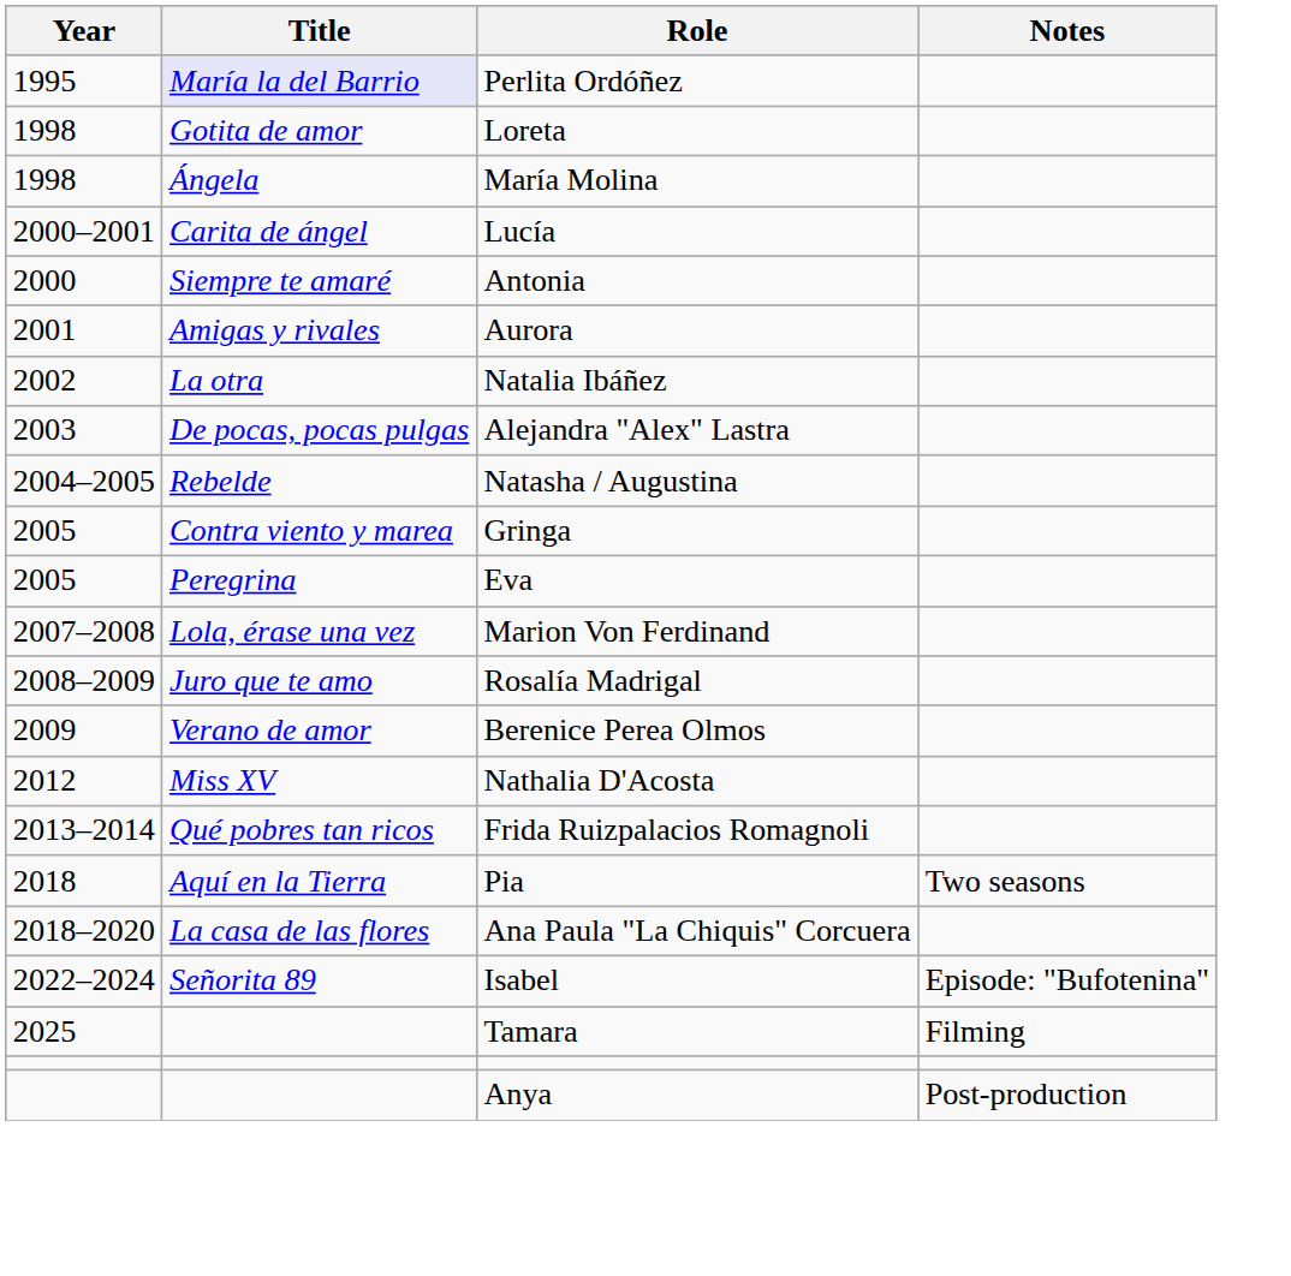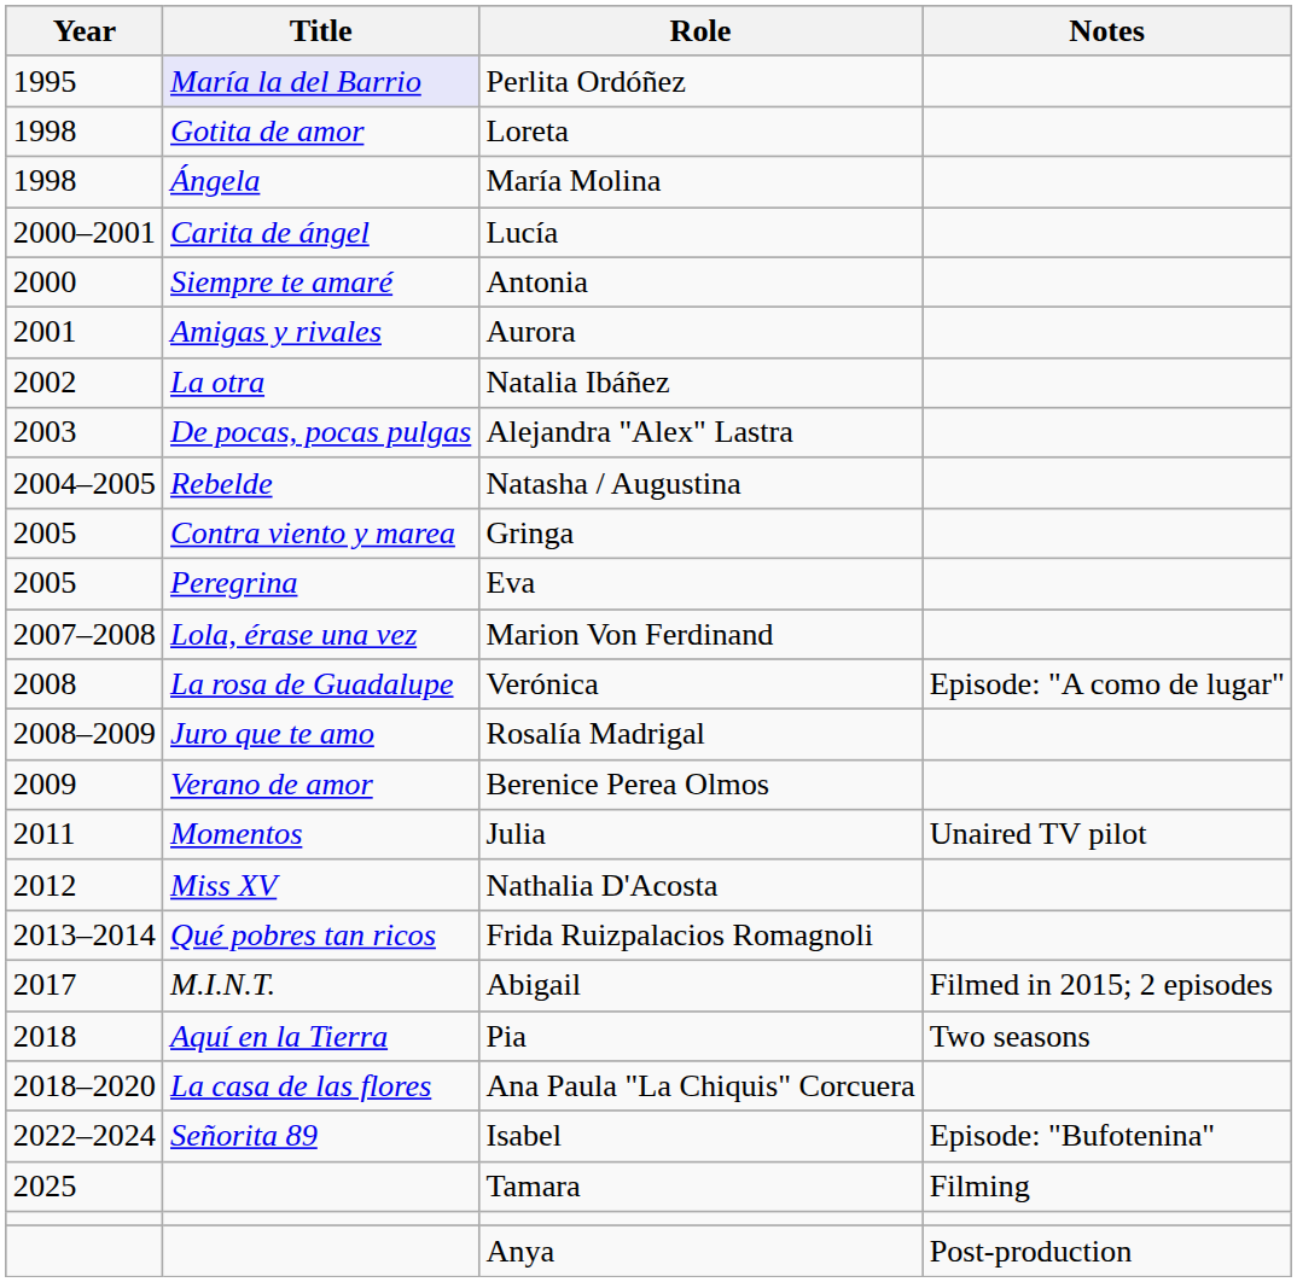+ row: 2008 | La rosa de Guadalupe | Verónica | Episode: "A como de lugar"
+ row: 2011 | Momentos | Julia | Unaired TV pilot
+ row: 2017 | M.I.N.T. | Abigail | Filmed in 2015; 2 episodes
